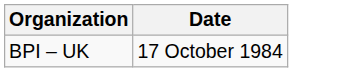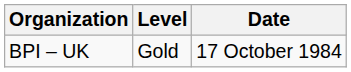+ column: Level | Gold
